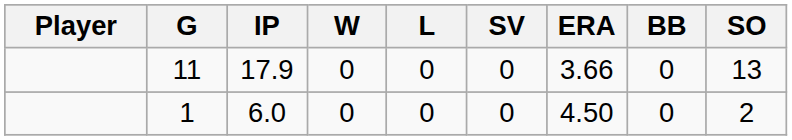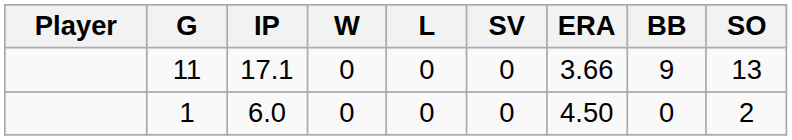11 | IP: 17.9 -> 17.1
11 | BB: 0 -> 9
